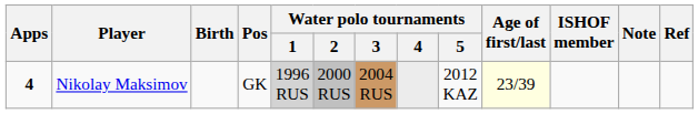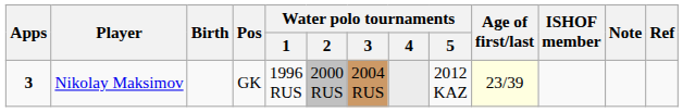Nikolay Maksimov | Apps: 4 -> 3
Nikolay Maksimov | Water polo tournaments / 1: lightgrey background -> no background
